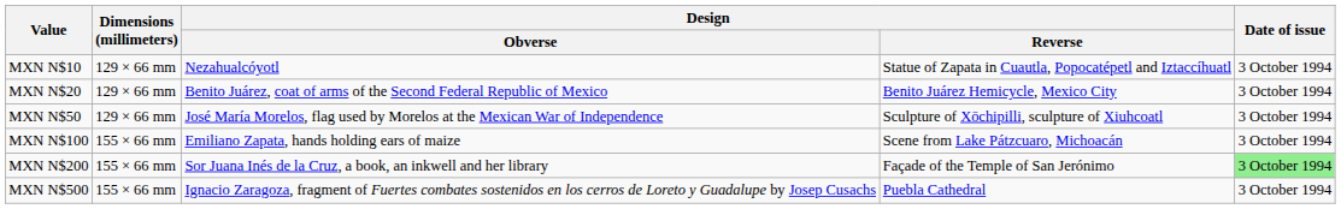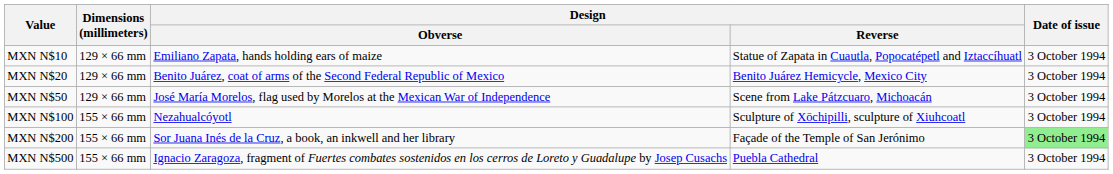MXN N$10 | Design / Obverse: Nezahualcóyotl -> Emiliano Zapata, hands holding ears of maize
MXN N$50 | Design / Reverse: Sculpture of Xōchipilli, sculpture of Xiuhcoatl -> Scene from Lake Pátzcuaro, Michoacán
MXN N$100 | Design / Obverse: Emiliano Zapata, hands holding ears of maize -> Nezahualcóyotl
MXN N$100 | Design / Reverse: Scene from Lake Pátzcuaro, Michoacán -> Sculpture of Xōchipilli, sculpture of Xiuhcoatl
